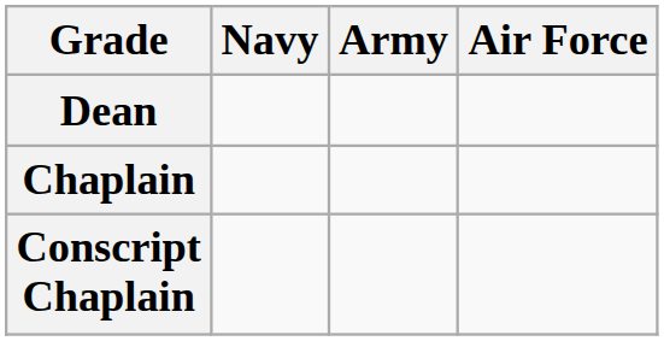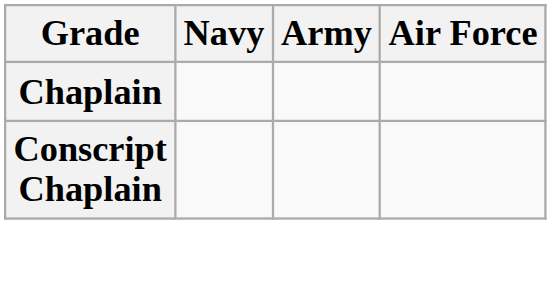- row: Dean
